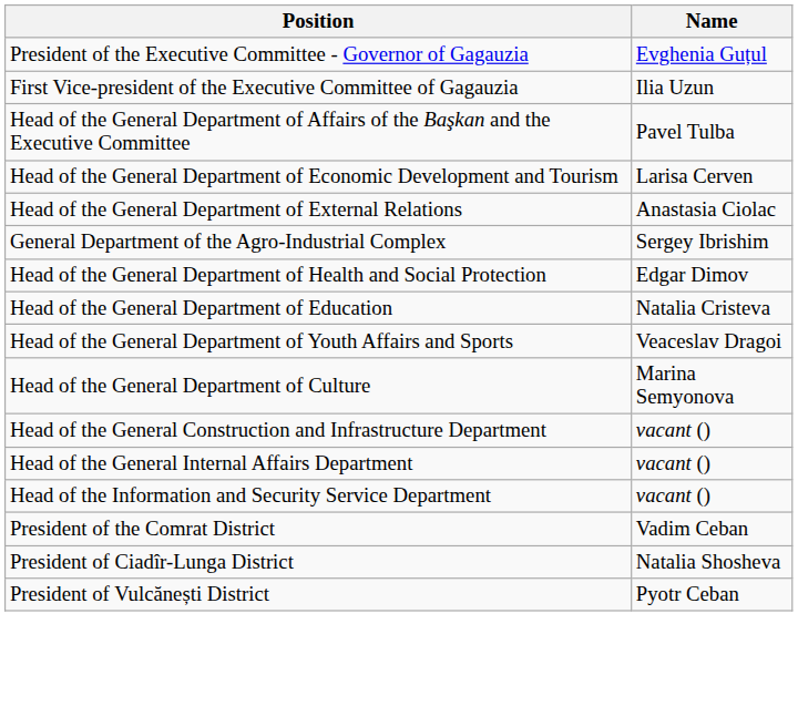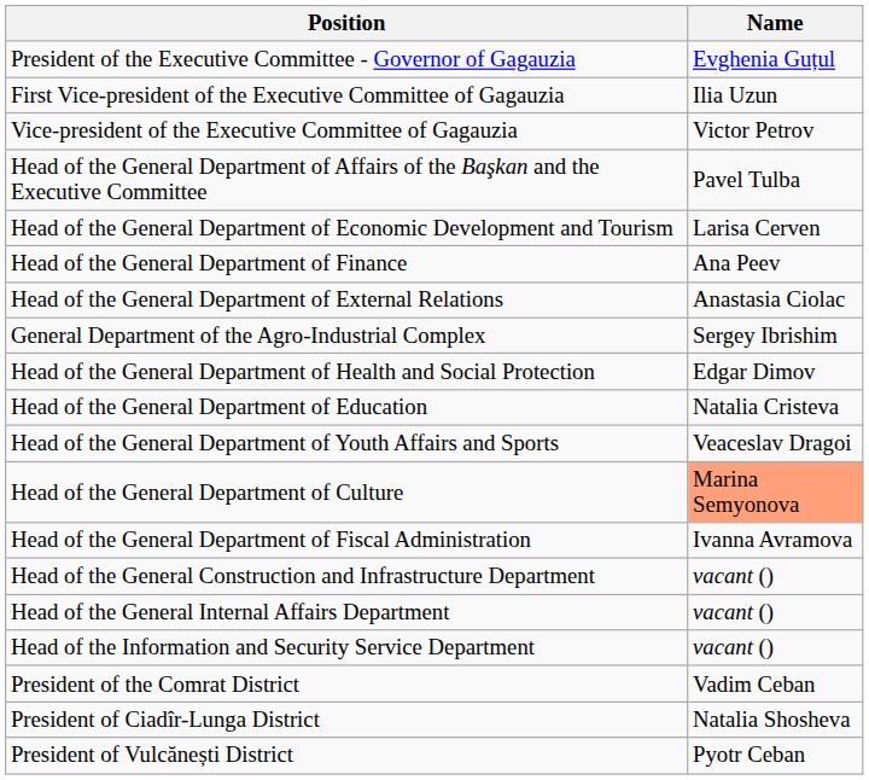+ row: Vice-president of the Executive Committee of Gagauzia | Victor Petrov
+ row: Head of the General Department of Finance | Ana Peev
Head of the General Department of Culture | Name: no background -> lightsalmon background
+ row: Head of the General Department of Fiscal Administration | Ivanna Avramova
